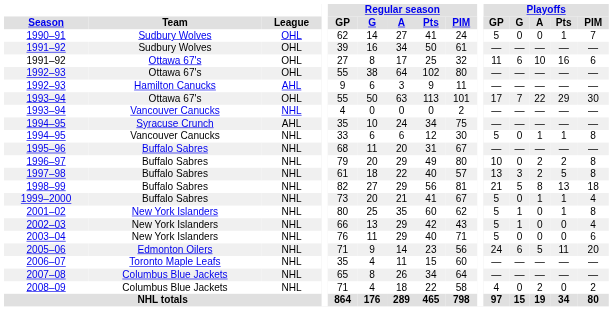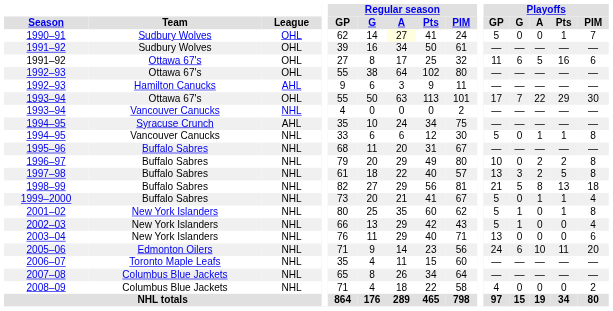1990–91 | Regular season / A: no background -> lightyellow background
1991–92 / Ottawa 67's | Playoffs / A: 10 -> 5
2003–04 | Playoffs / GP: 5 -> 13
2005–06 | Playoffs / A: 5 -> 10
2008–09 | Playoffs / A: 2 -> 0
